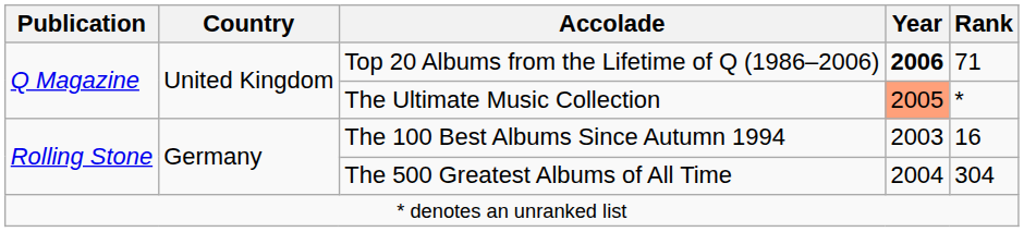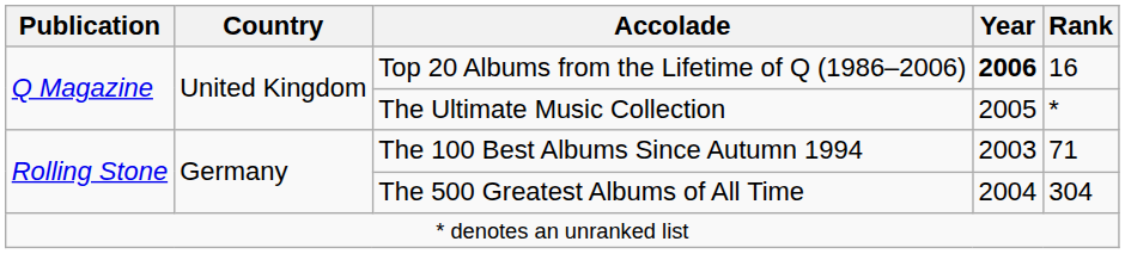Top 20 Albums from the Lifetime of Q (1986–2006) | Rank: 71 -> 16
The Ultimate Music Collection | Year: lightsalmon background -> no background
The 100 Best Albums Since Autumn 1994 | Rank: 16 -> 71
